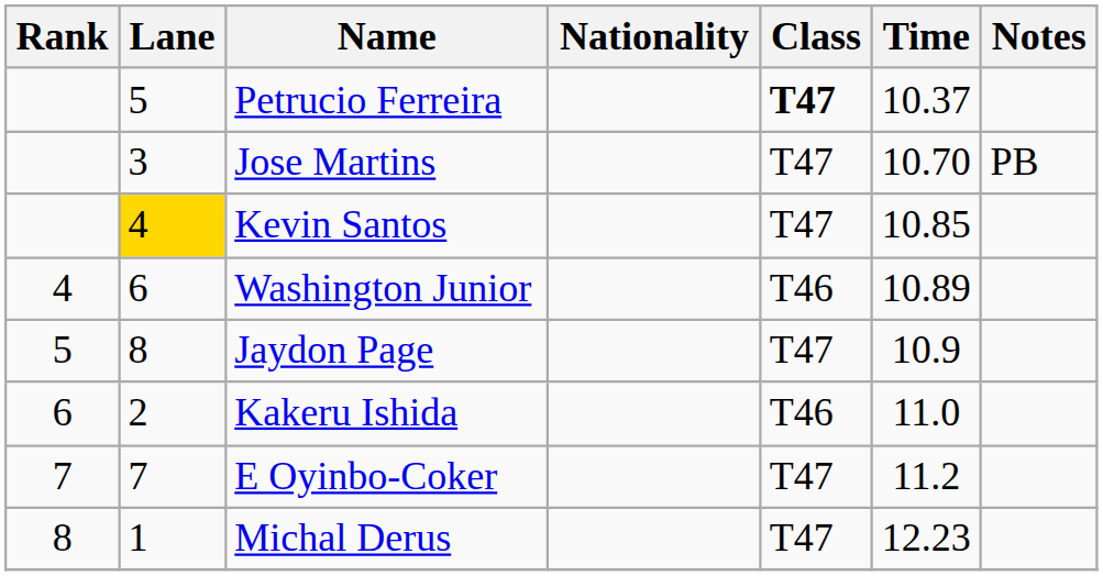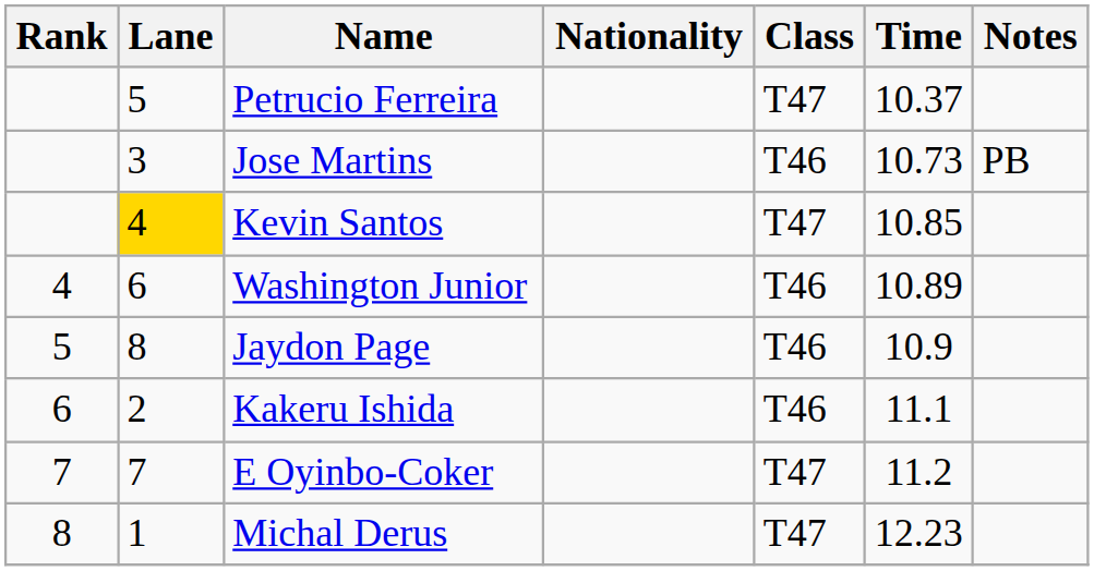Petrucio Ferreira | Class: bold -> normal
Jose Martins | Class: T47 -> T46
Jose Martins | Time: 10.70 -> 10.73
Jaydon Page | Class: T47 -> T46
Kakeru Ishida | Time: 11.0 -> 11.1
